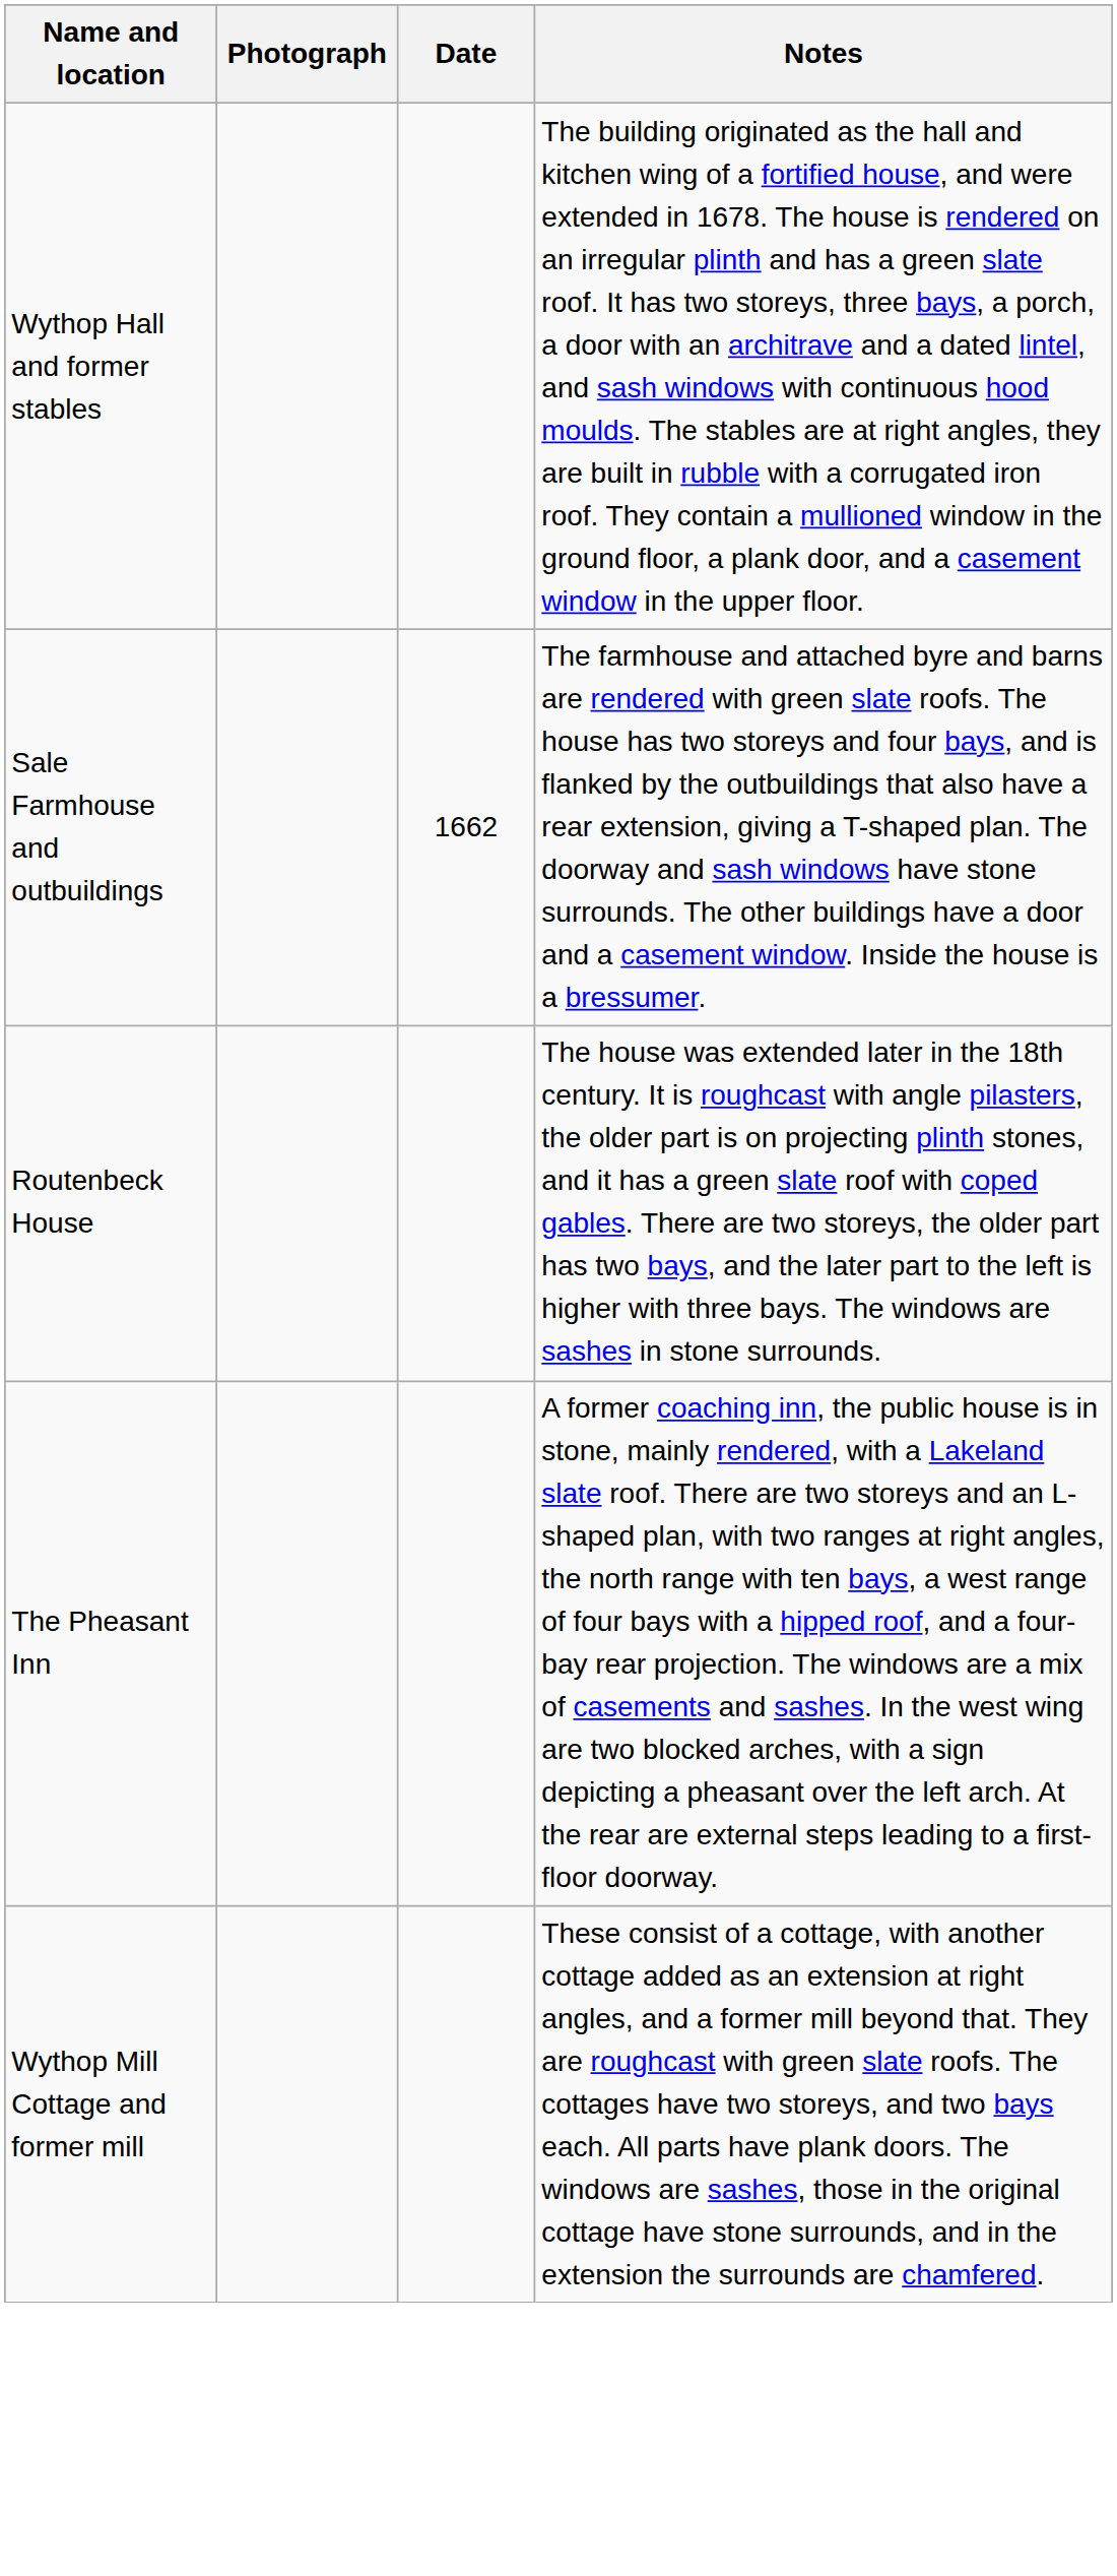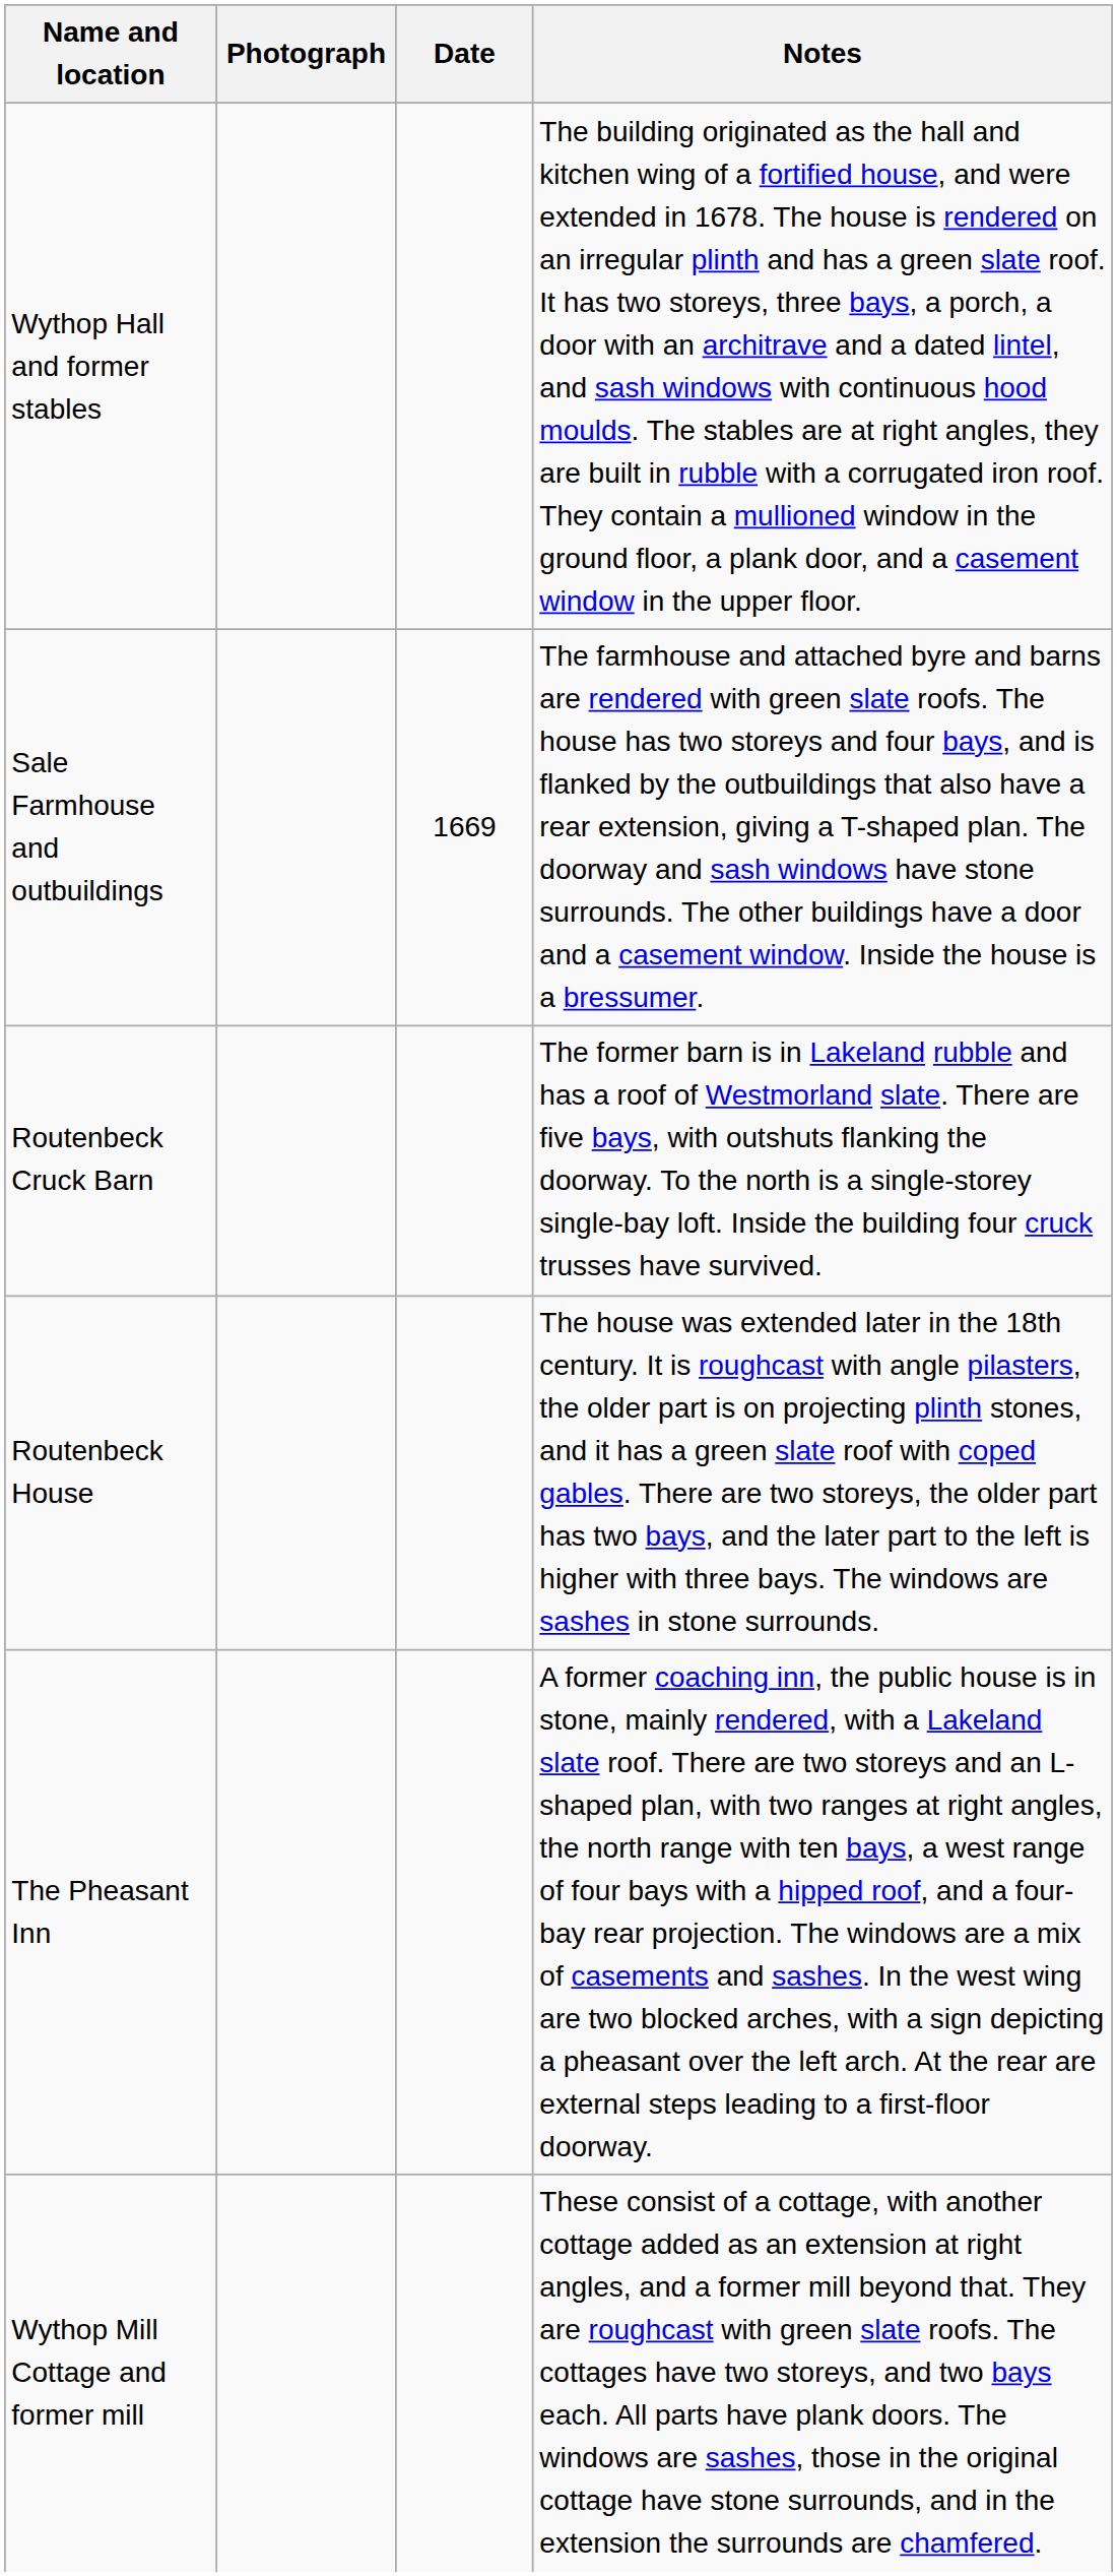Sale Farmhouse and outbuildings | Date: 1662 -> 1669
+ row: Routenbeck Cruck Barn | The former barn is in Lakeland rubble and has a roof of Westmorland slate. There are five bays, with outshuts flanking the doorway. To the north is a single-storey single-bay loft. Inside the building four cruck trusses have survived.
